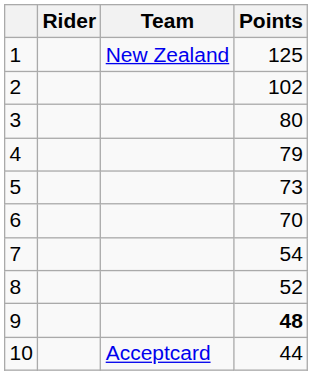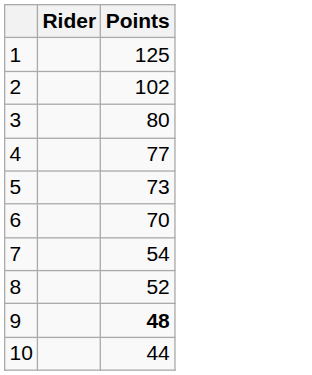- column: Team | New Zealand | Acceptcard
4 | Points: 79 -> 77
